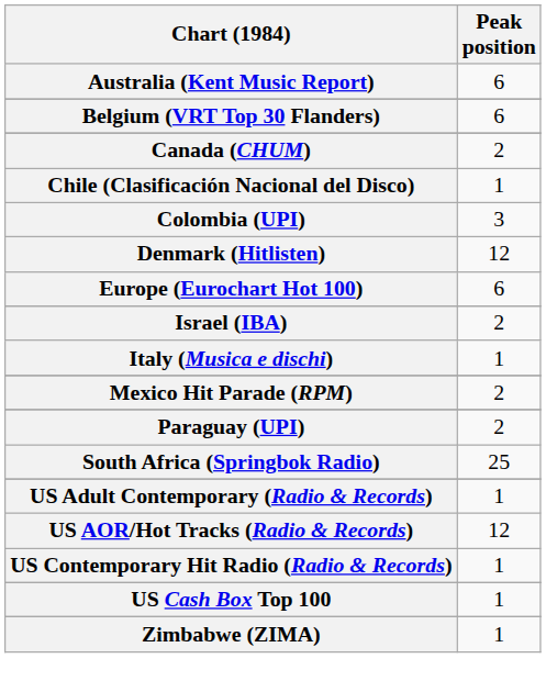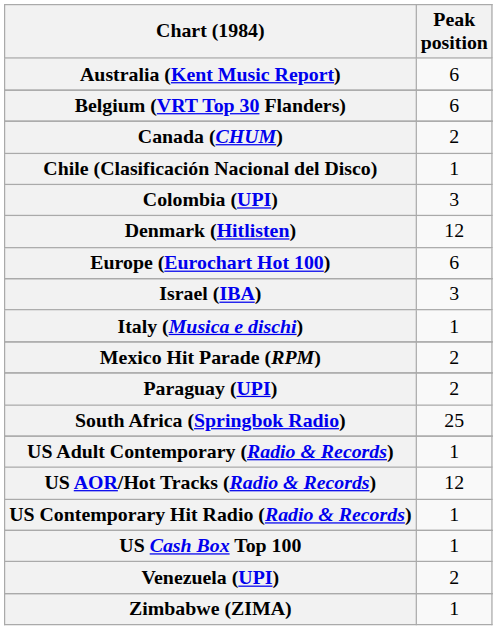Israel (IBA) | Peak position: 2 -> 3
+ row: Venezuela (UPI) | 2
